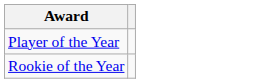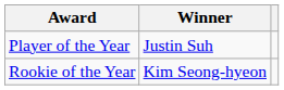+ column: Winner | Justin Suh | Kim Seong-hyeon
